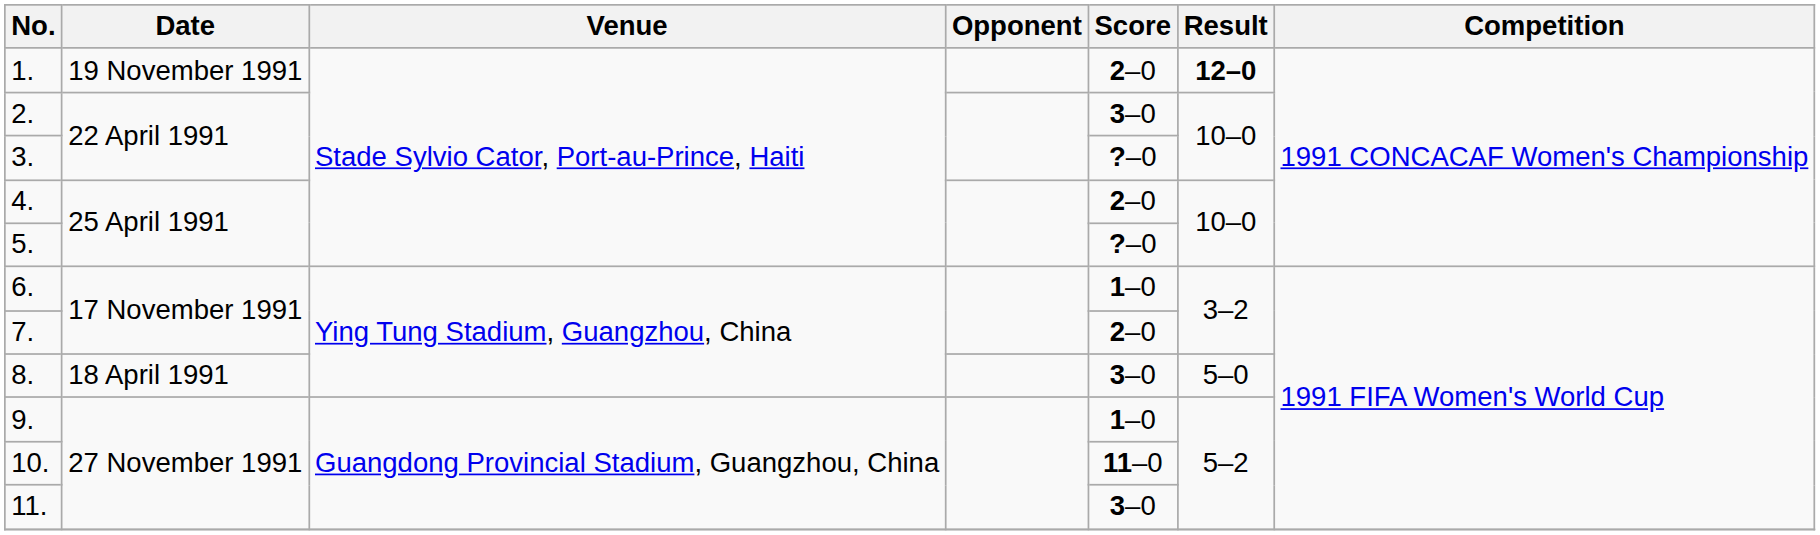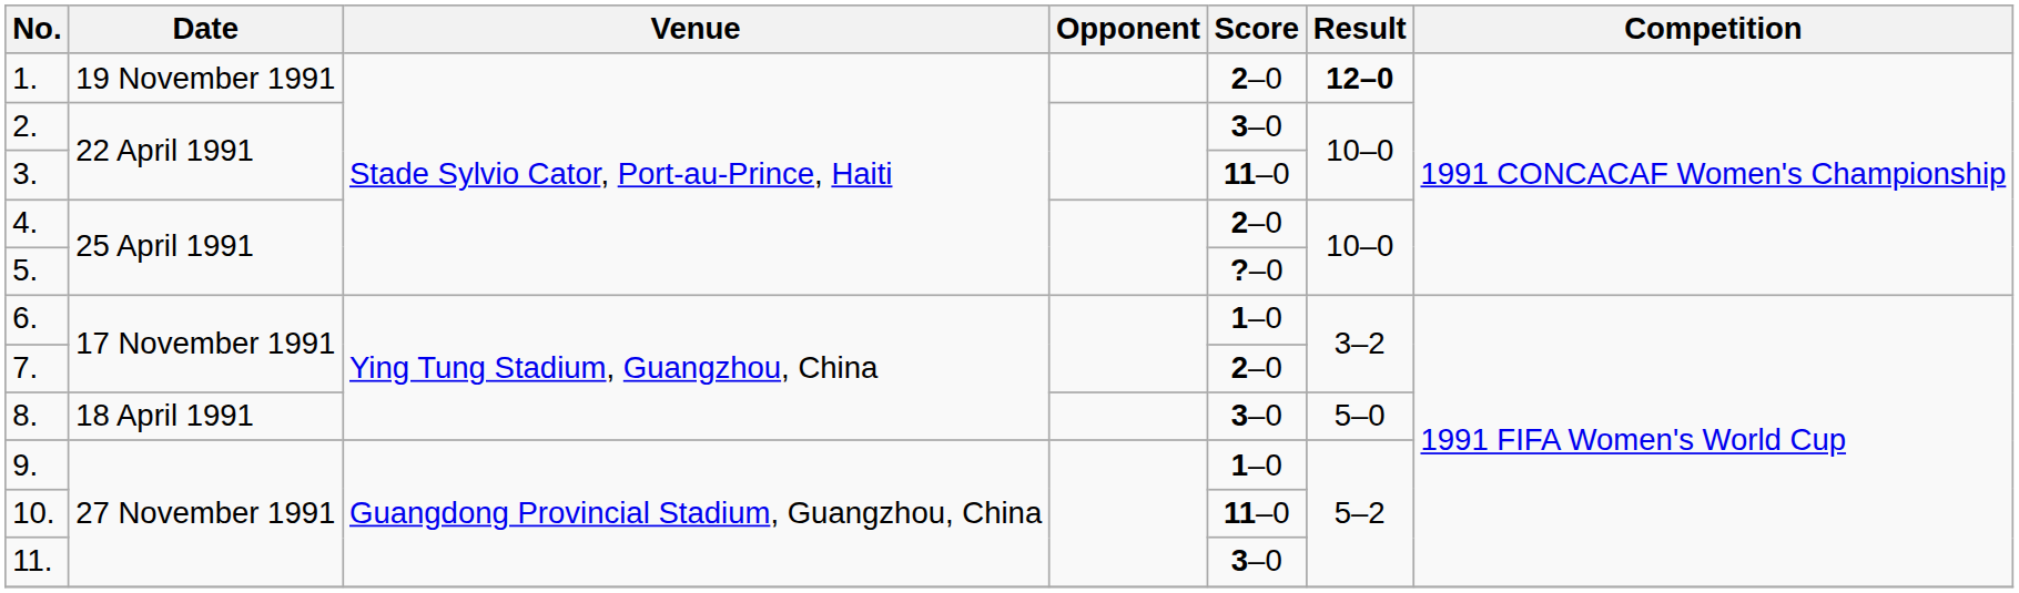3. | Score: ?–0 -> 11–0
